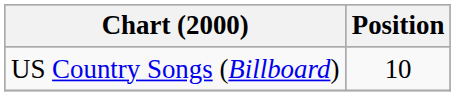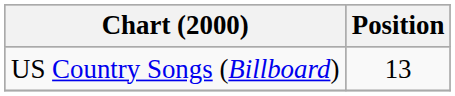US Country Songs (Billboard) | Position: 10 -> 13
